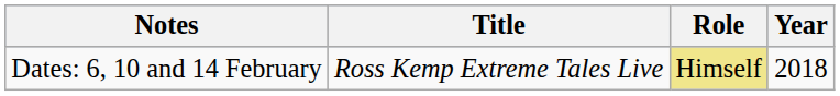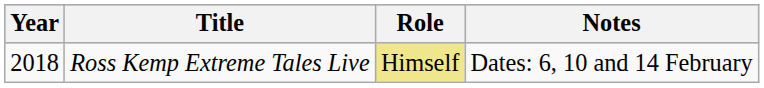columns swapped: Year <-> Notes
